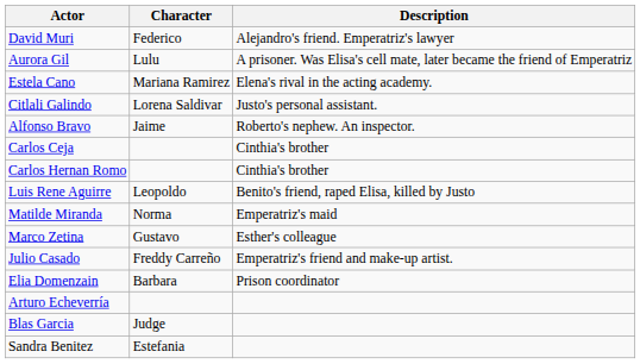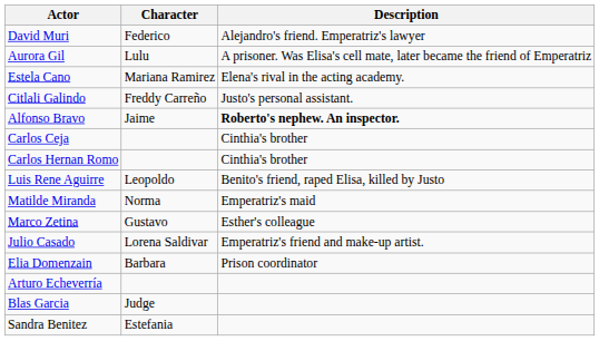Citlali Galindo | Character: Lorena Saldivar -> Freddy Carreño
Alfonso Bravo | Description: normal -> bold
Julio Casado | Character: Freddy Carreño -> Lorena Saldivar
